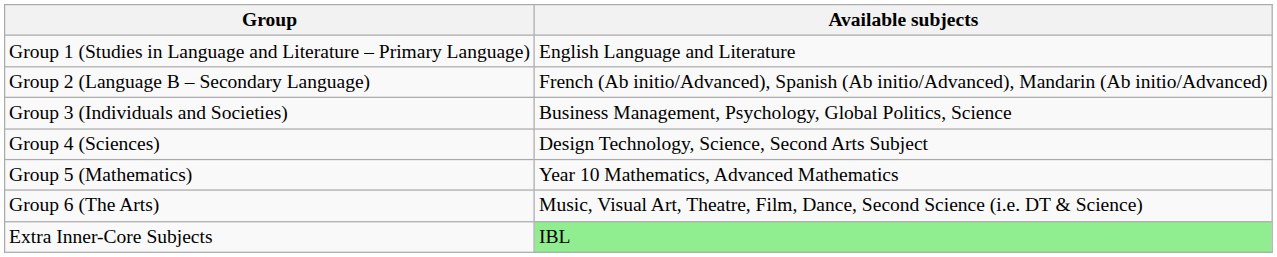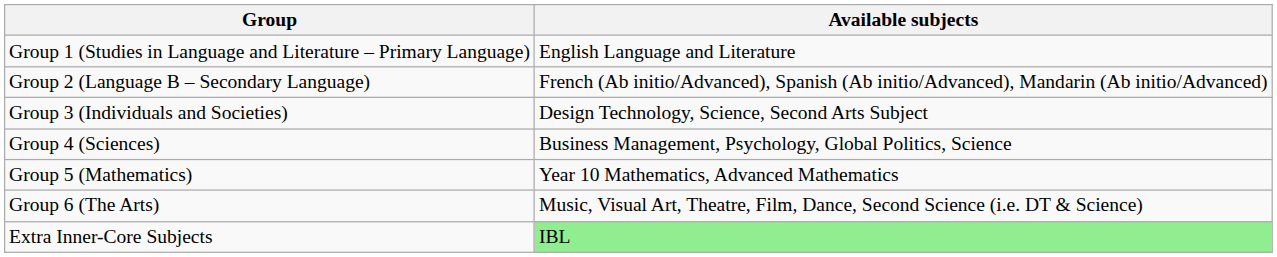Group 3 (Individuals and Societies) | Available subjects: Business Management, Psychology, Global Politics, Science -> Design Technology, Science, Second Arts Subject
Group 4 (Sciences) | Available subjects: Design Technology, Science, Second Arts Subject -> Business Management, Psychology, Global Politics, Science
